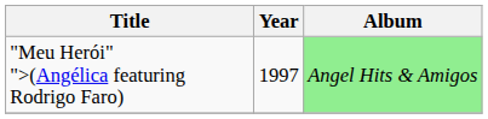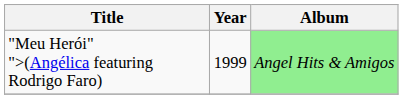"Meu Herói" ">(Angélica featuring Rodrigo Faro) | Year: 1997 -> 1999
